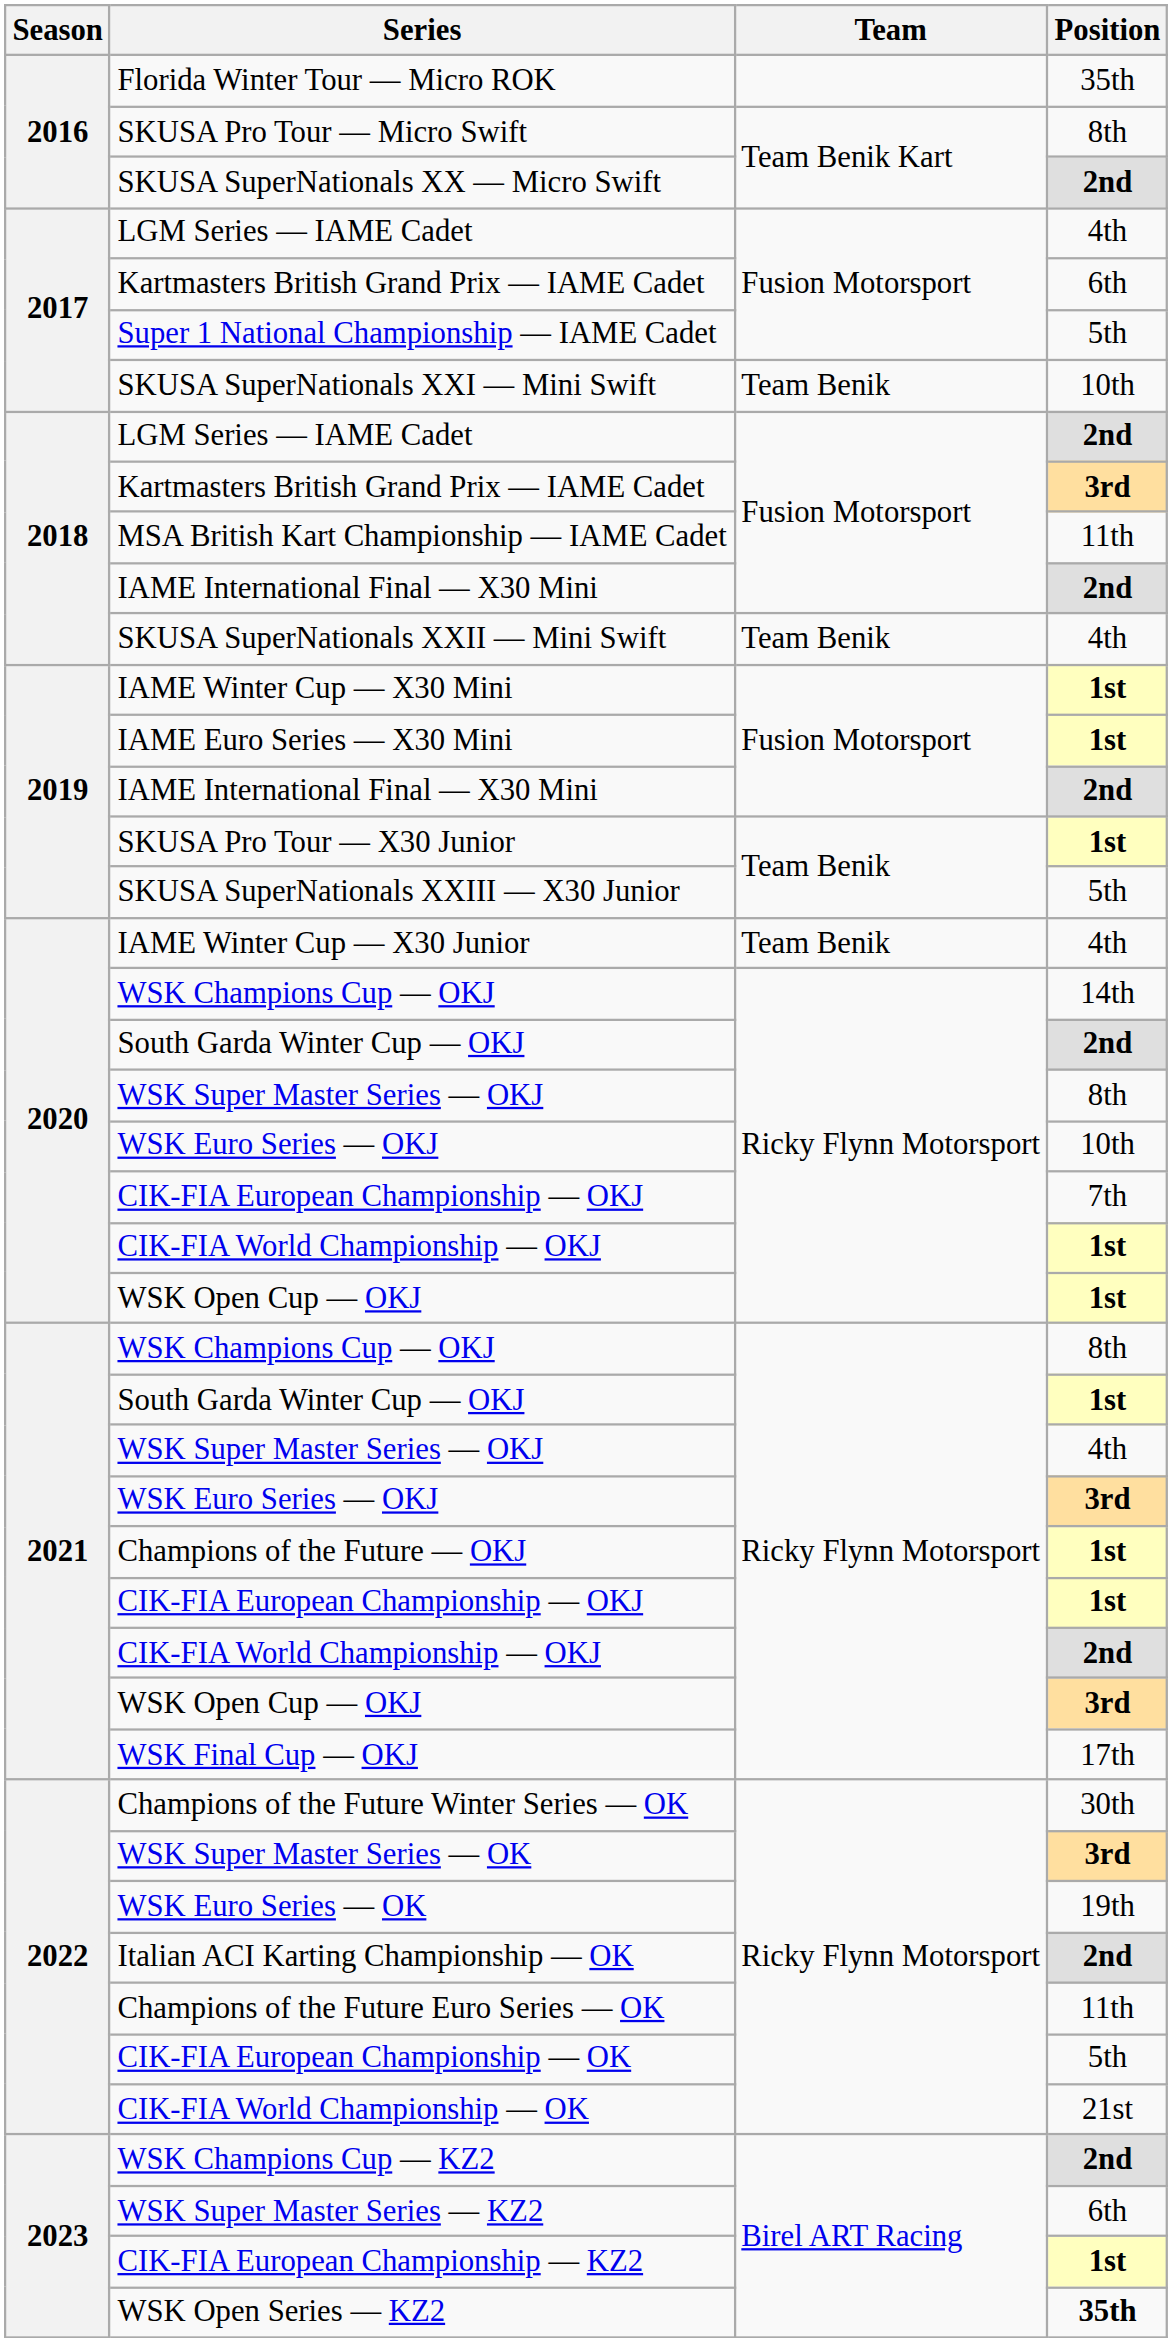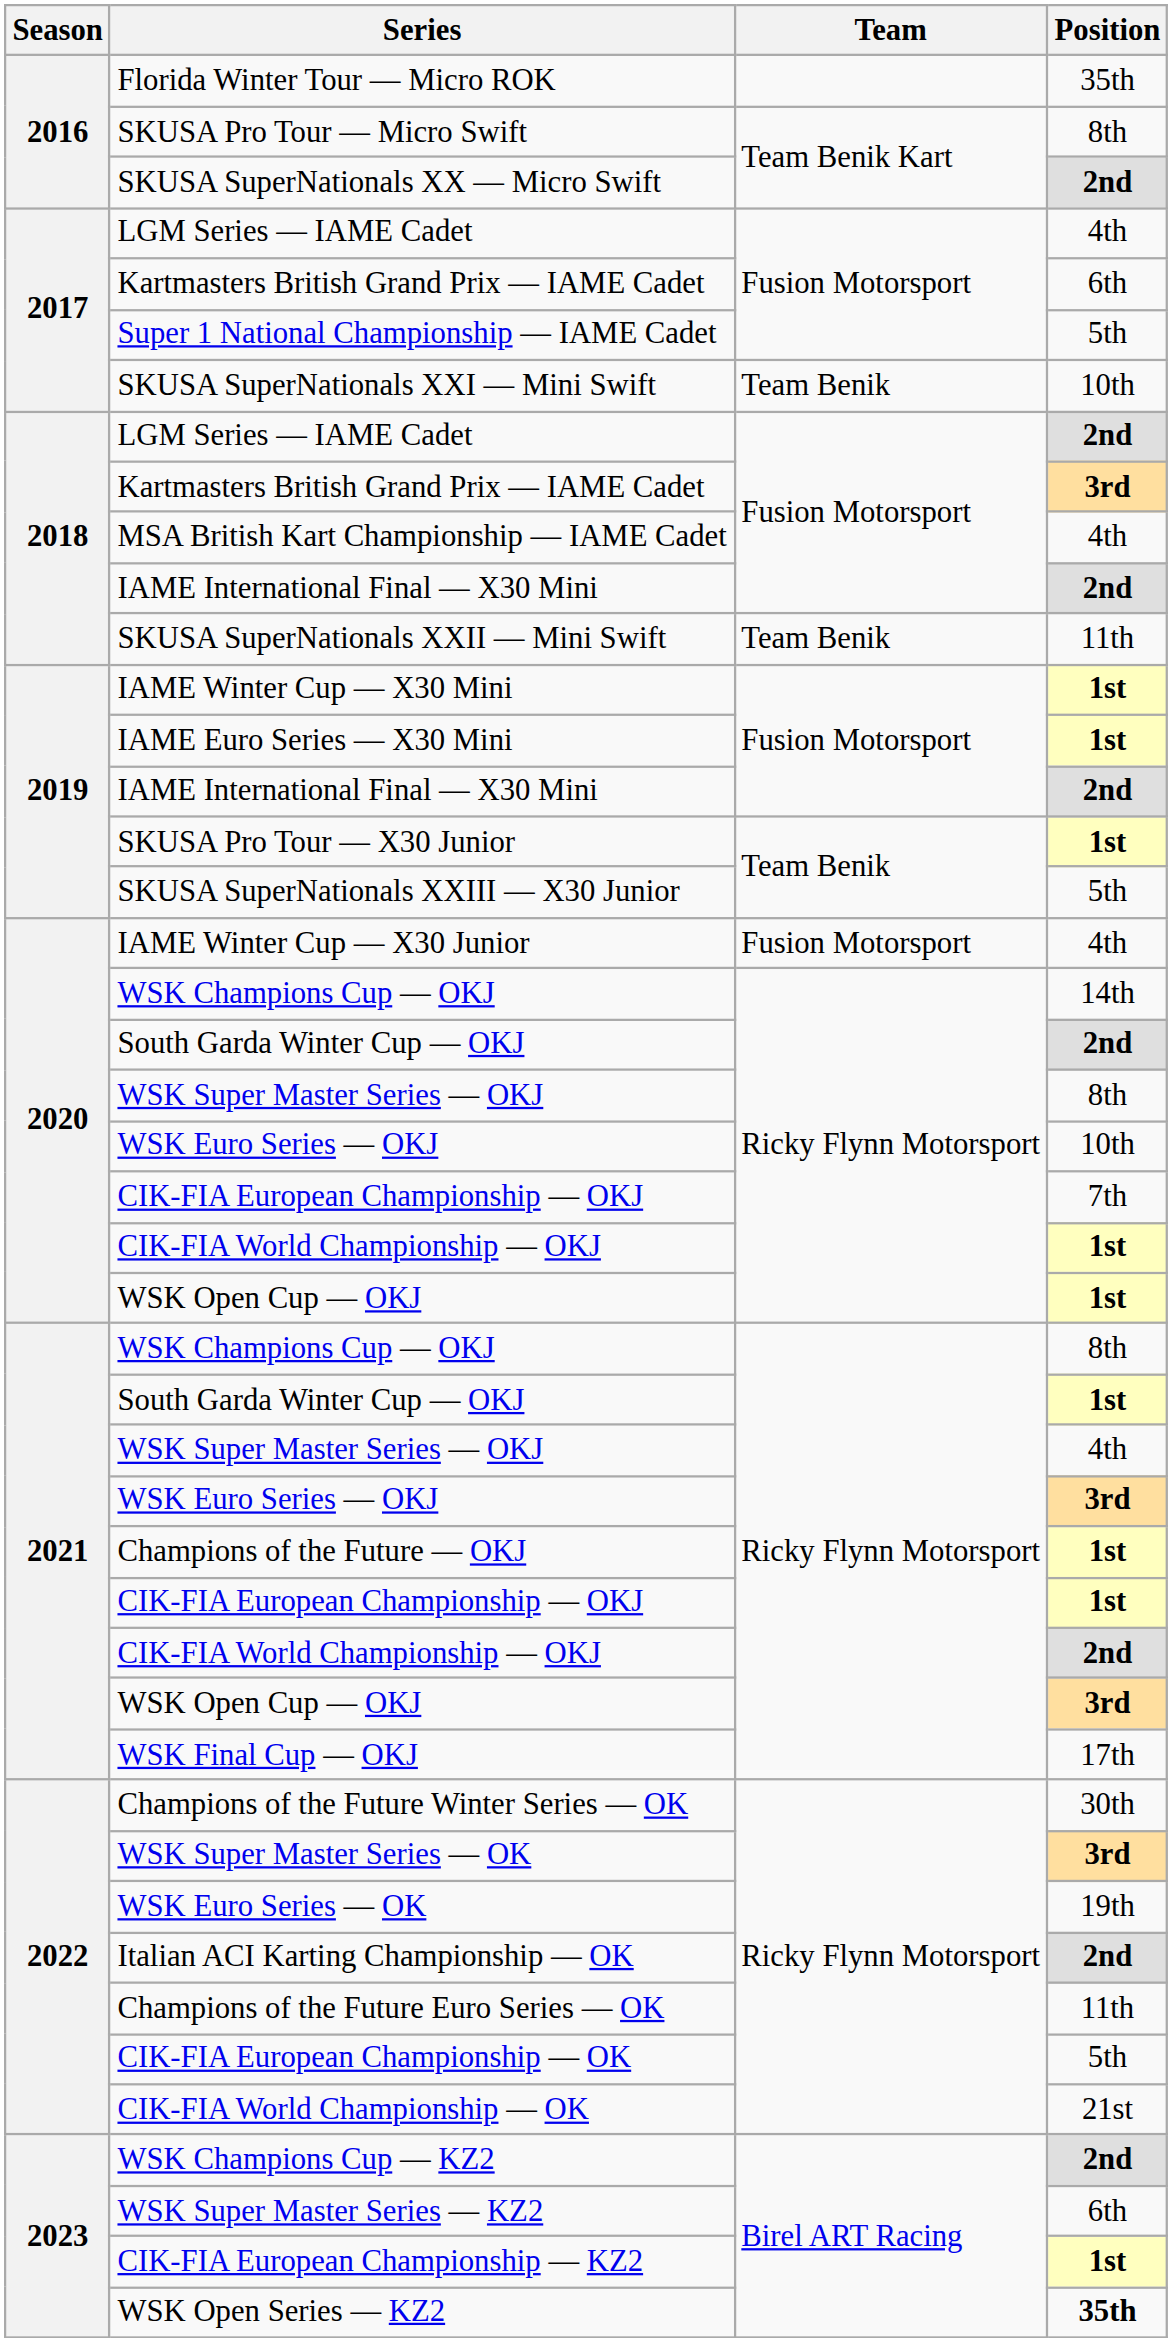MSA British Kart Championship — IAME Cadet | Position: 11th -> 4th
SKUSA SuperNationals XXII — Mini Swift | Position: 4th -> 11th
IAME Winter Cup — X30 Junior | Team: Team Benik -> Fusion Motorsport
